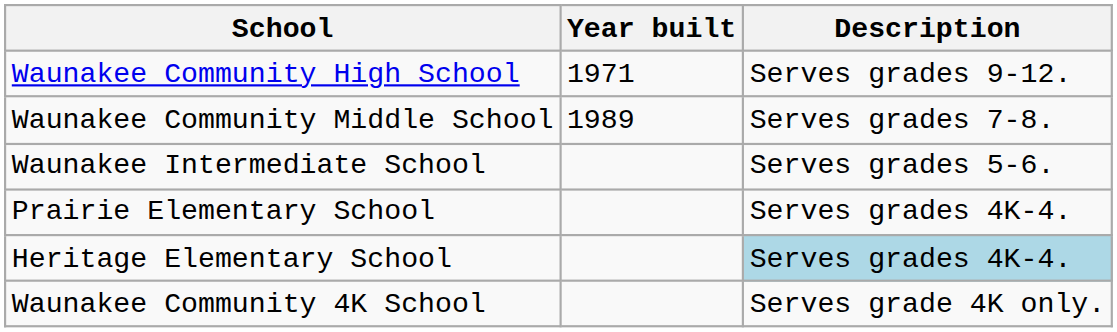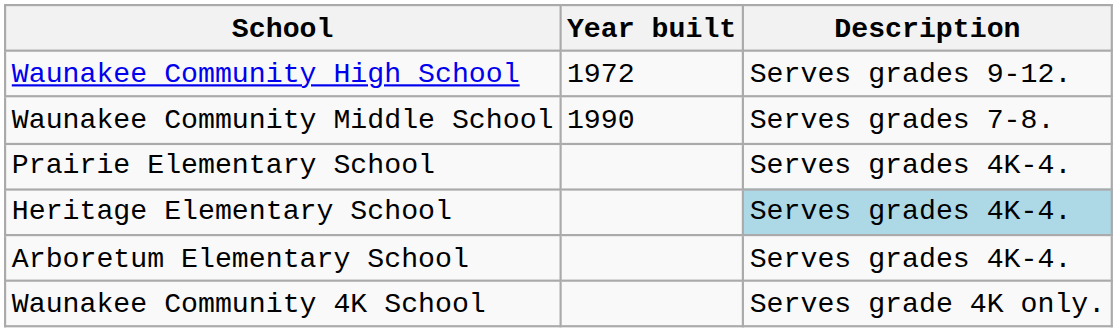Waunakee Community High School | Year built: 1971 -> 1972
Waunakee Community Middle School | Year built: 1989 -> 1990
- row: Waunakee Intermediate School | Serves grades 5-6.
+ row: Arboretum Elementary School | Serves grades 4K-4.
